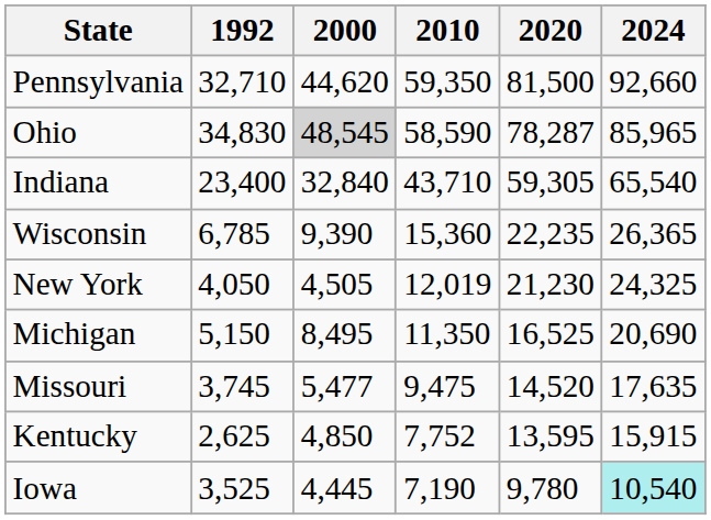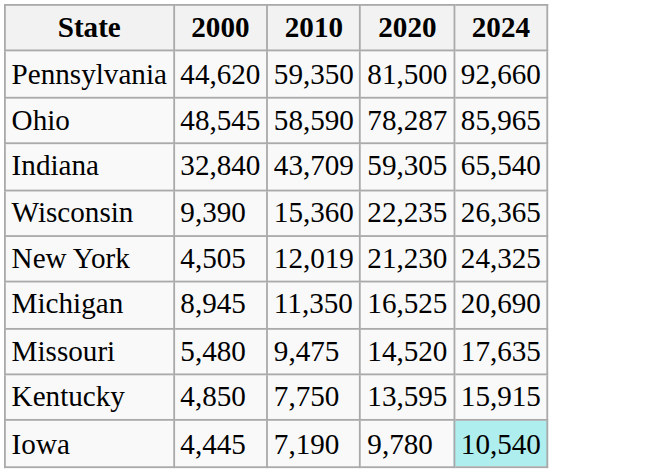- column: 1992 | 32,710 | 34,830 | 23,400 | 6,785 | 4,050 | 5,150 | 3,745 | 2,625 | 3,525
Ohio | 2000: lightgrey background -> no background
Indiana | 2010: 43,710 -> 43,709
Michigan | 2000: 8,495 -> 8,945
Missouri | 2000: 5,477 -> 5,480
Kentucky | 2010: 7,752 -> 7,750
